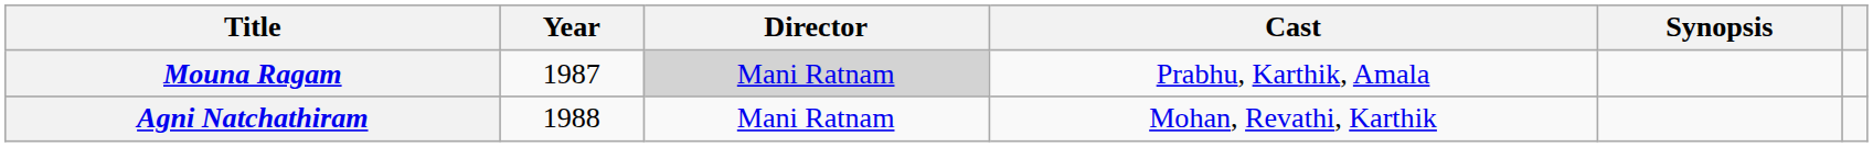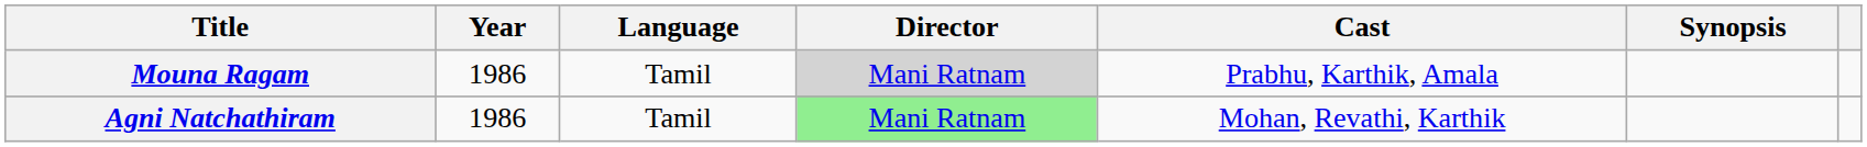+ column: Language | Tamil | Tamil
Mouna Ragam | Year: 1987 -> 1986
Agni Natchathiram | Year: 1988 -> 1986
Agni Natchathiram | Director: no background -> lightgreen background
